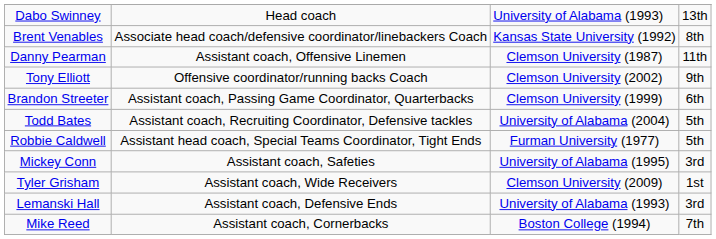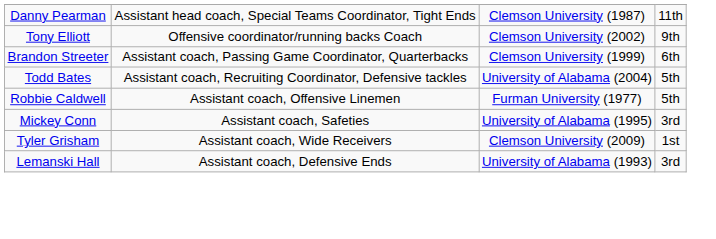- row: Dabo Swinney | Head coach | University of Alabama (1993) | 13th
- row: Brent Venables | Associate head coach/defensive coordinator/linebackers Coach | Kansas State University (1992) | 8th
Danny Pearman | column 2: Assistant coach, Offensive Linemen -> Assistant head coach, Special Teams Coordinator, Tight Ends
Robbie Caldwell | column 2: Assistant head coach, Special Teams Coordinator, Tight Ends -> Assistant coach, Offensive Linemen
- row: Mike Reed | Assistant coach, Cornerbacks | Boston College (1994) | 7th
